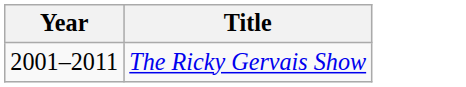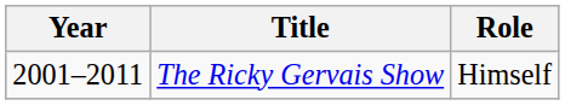+ column: Role | Himself
